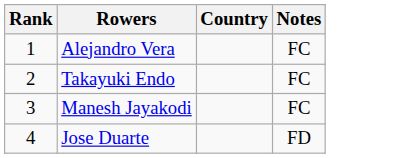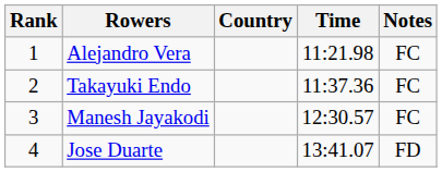+ column: Time | 11:21.98 | 11:37.36 | 12:30.57 | 13:41.07
